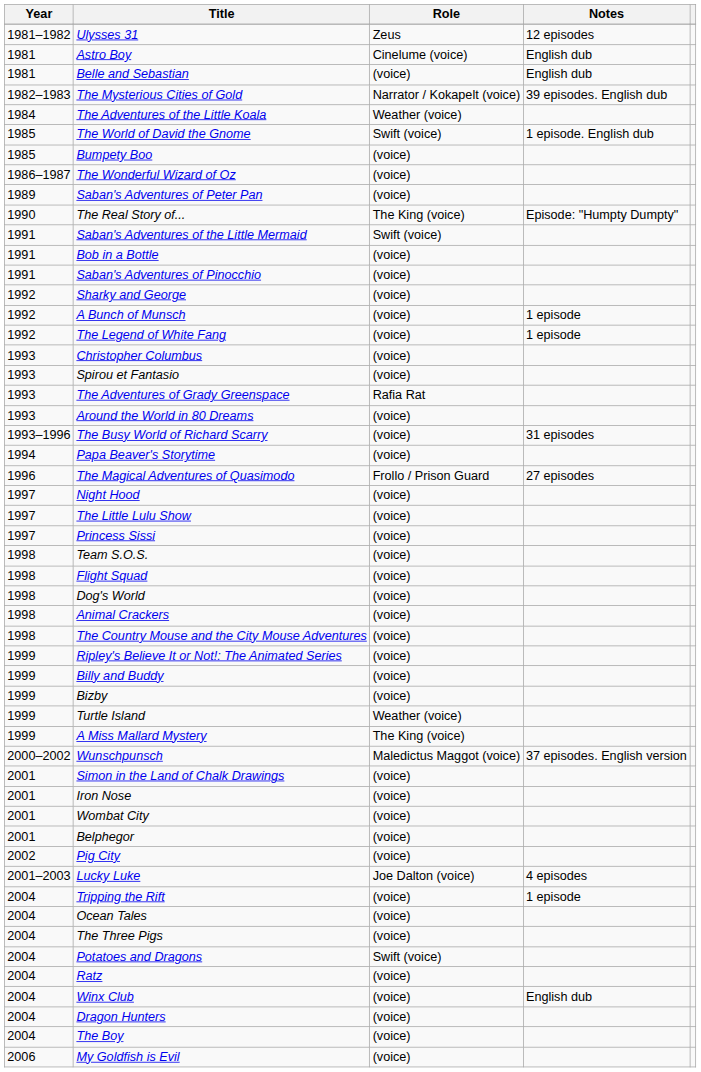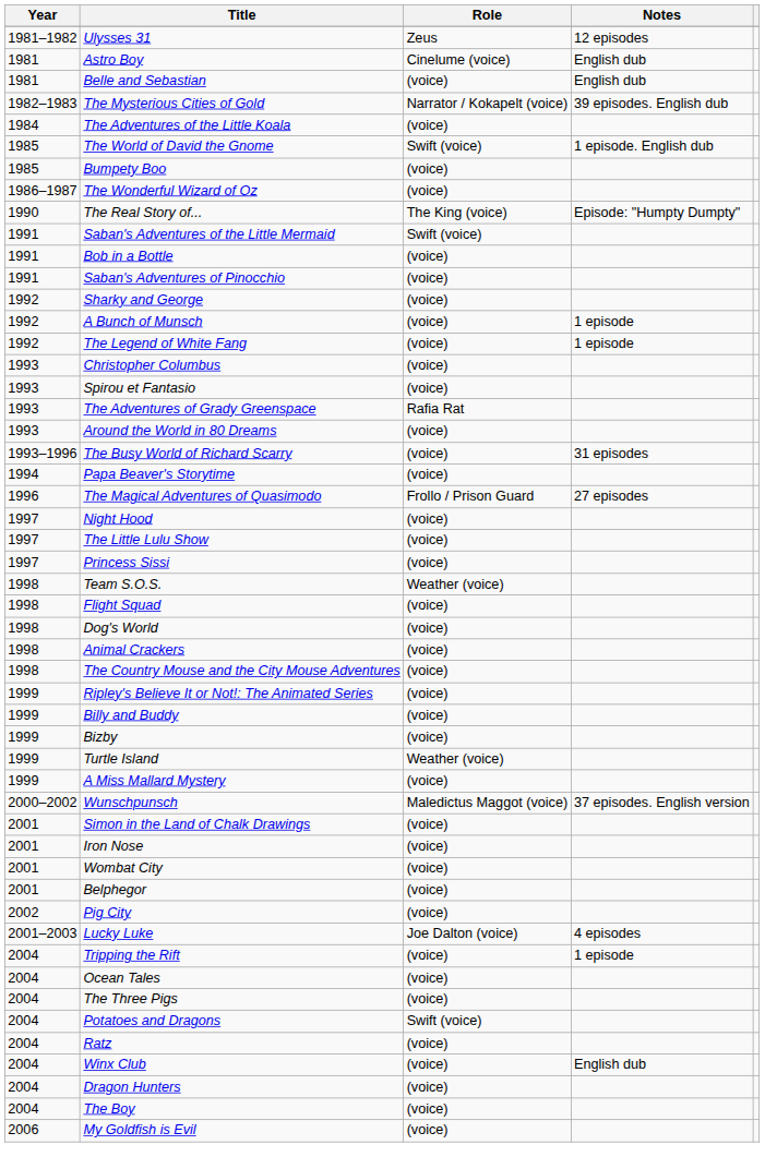The Adventures of the Little Koala | Role: Weather (voice) -> (voice)
- row: 1989 | Saban's Adventures of Peter Pan | (voice)
Team S.O.S. | Role: (voice) -> Weather (voice)
A Miss Mallard Mystery | Role: The King (voice) -> (voice)
